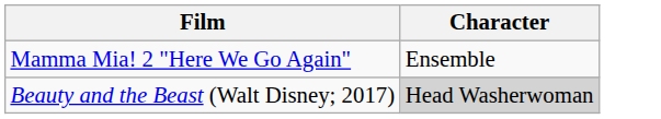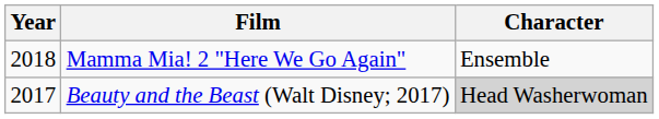+ column: Year | 2018 | 2017
